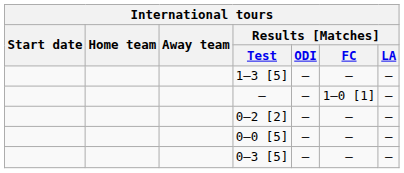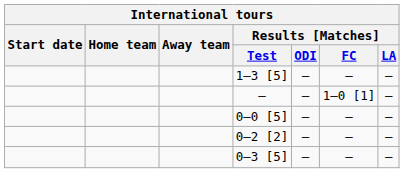rows swapped: 0–0 [5] <-> 0–2 [2]
